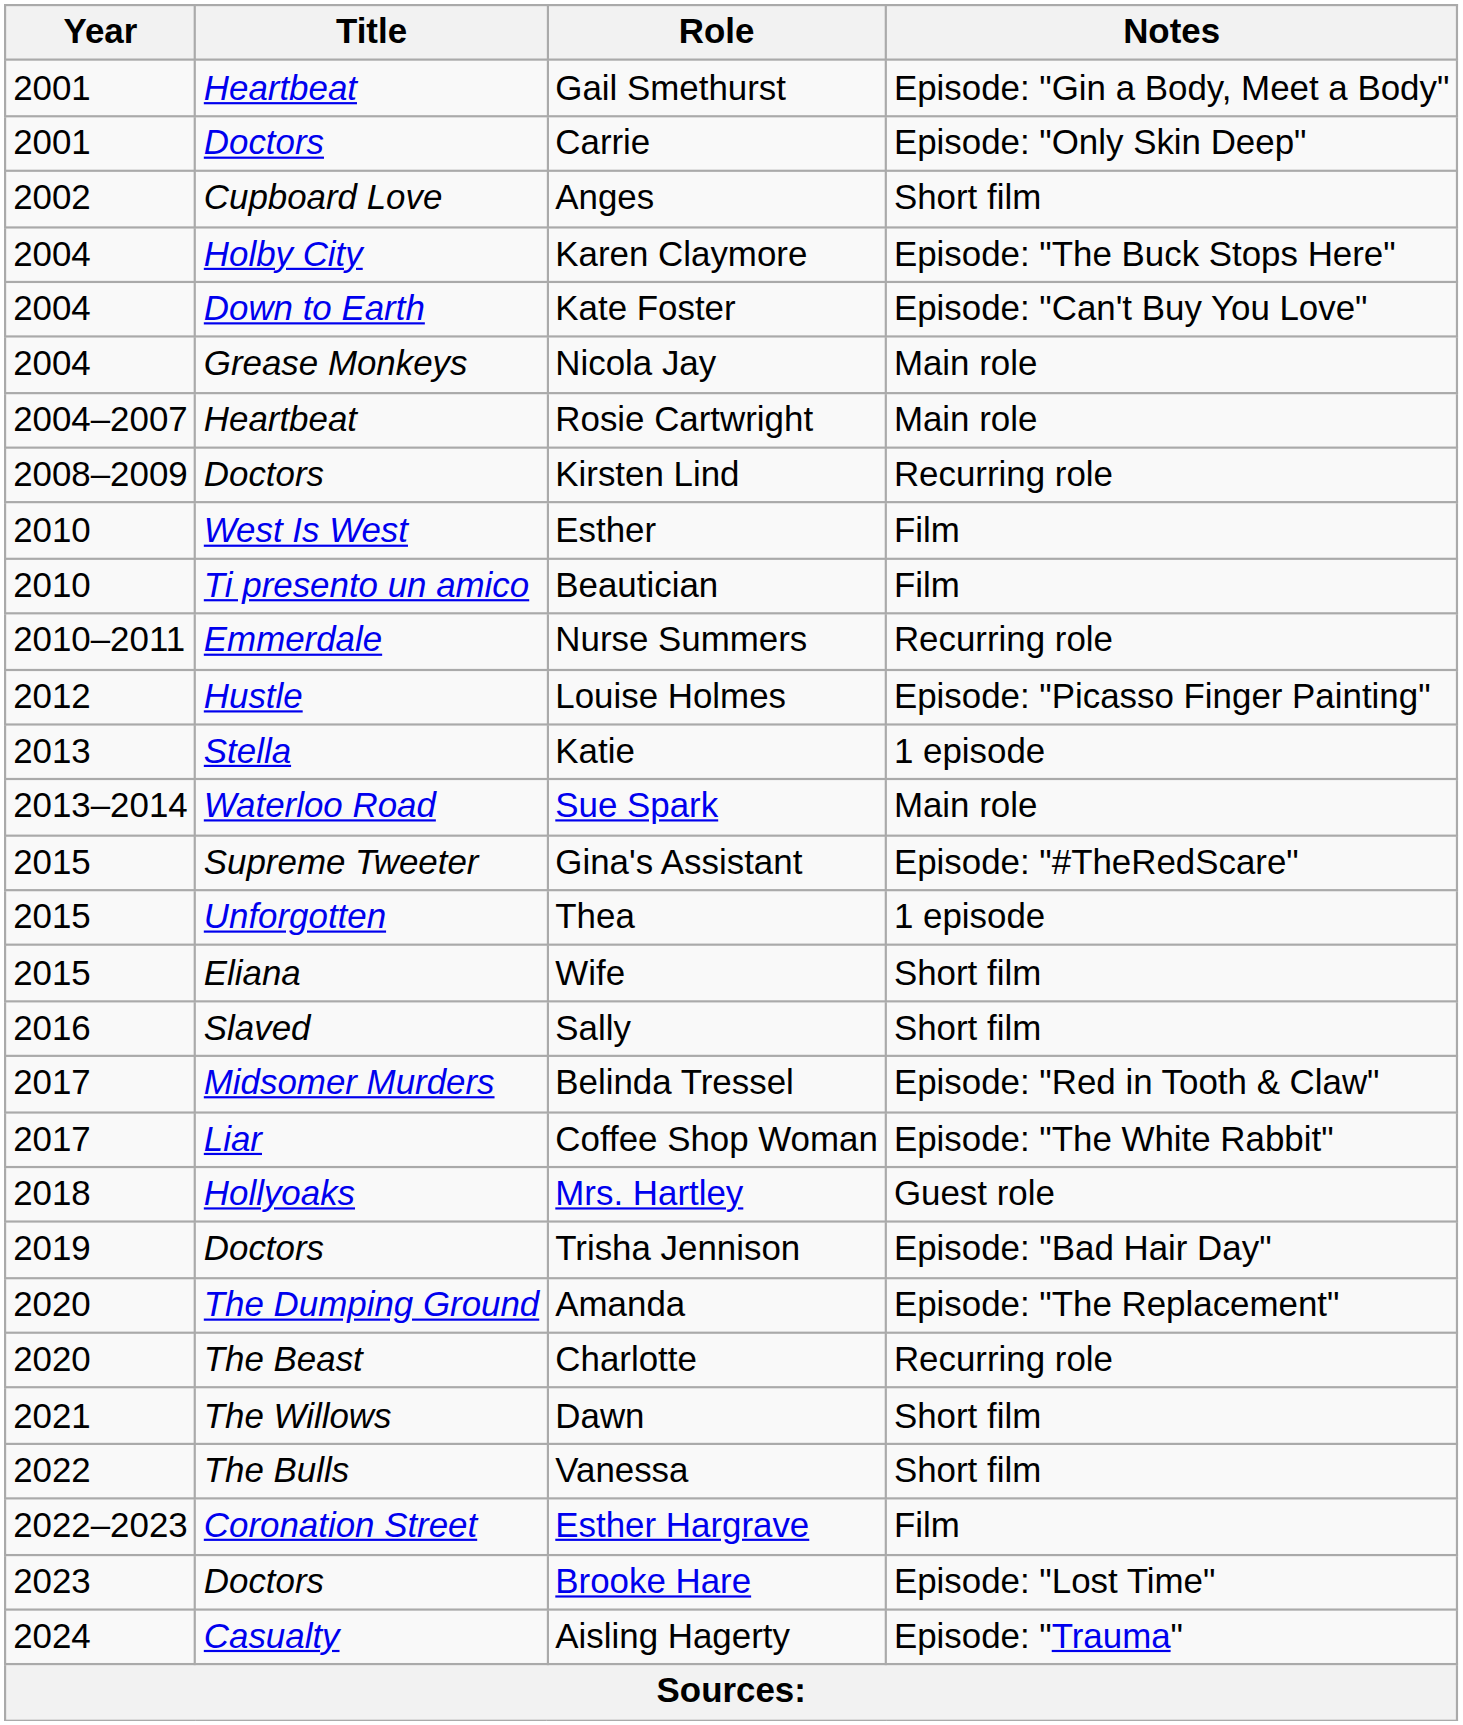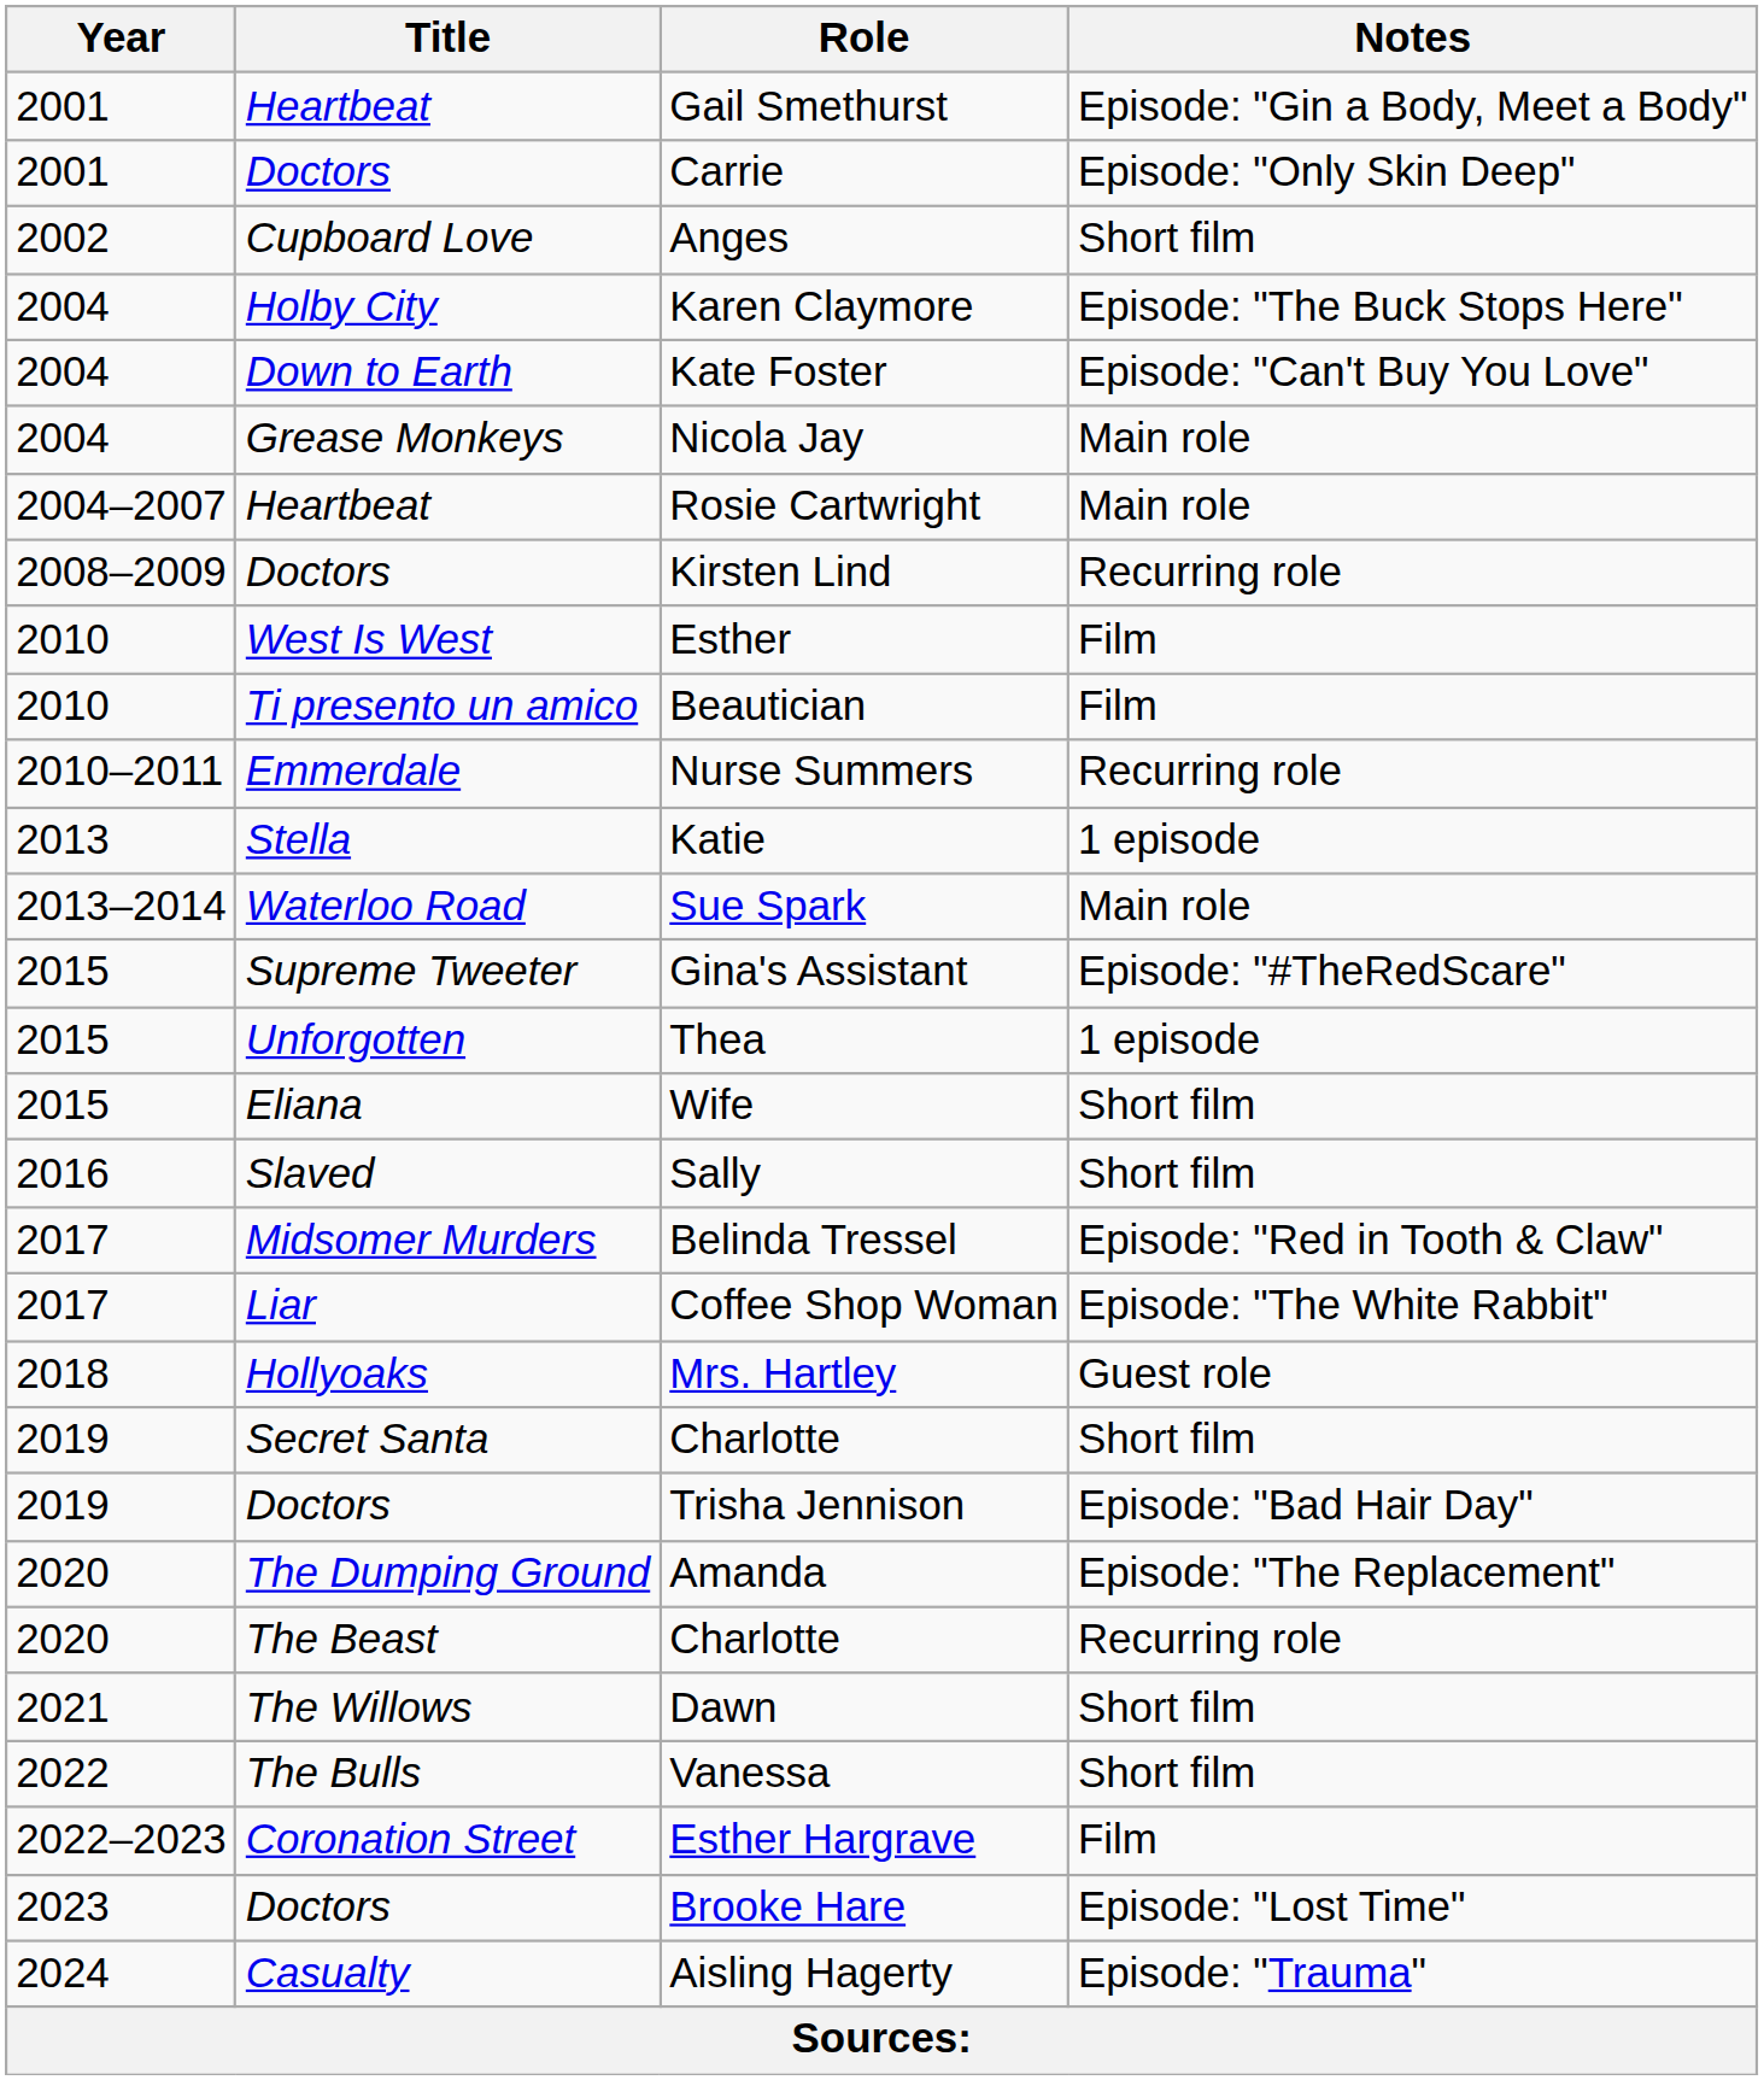- row: 2012 | Hustle | Louise Holmes | Episode: "Picasso Finger Painting"
+ row: 2019 | Secret Santa | Charlotte | Short film
